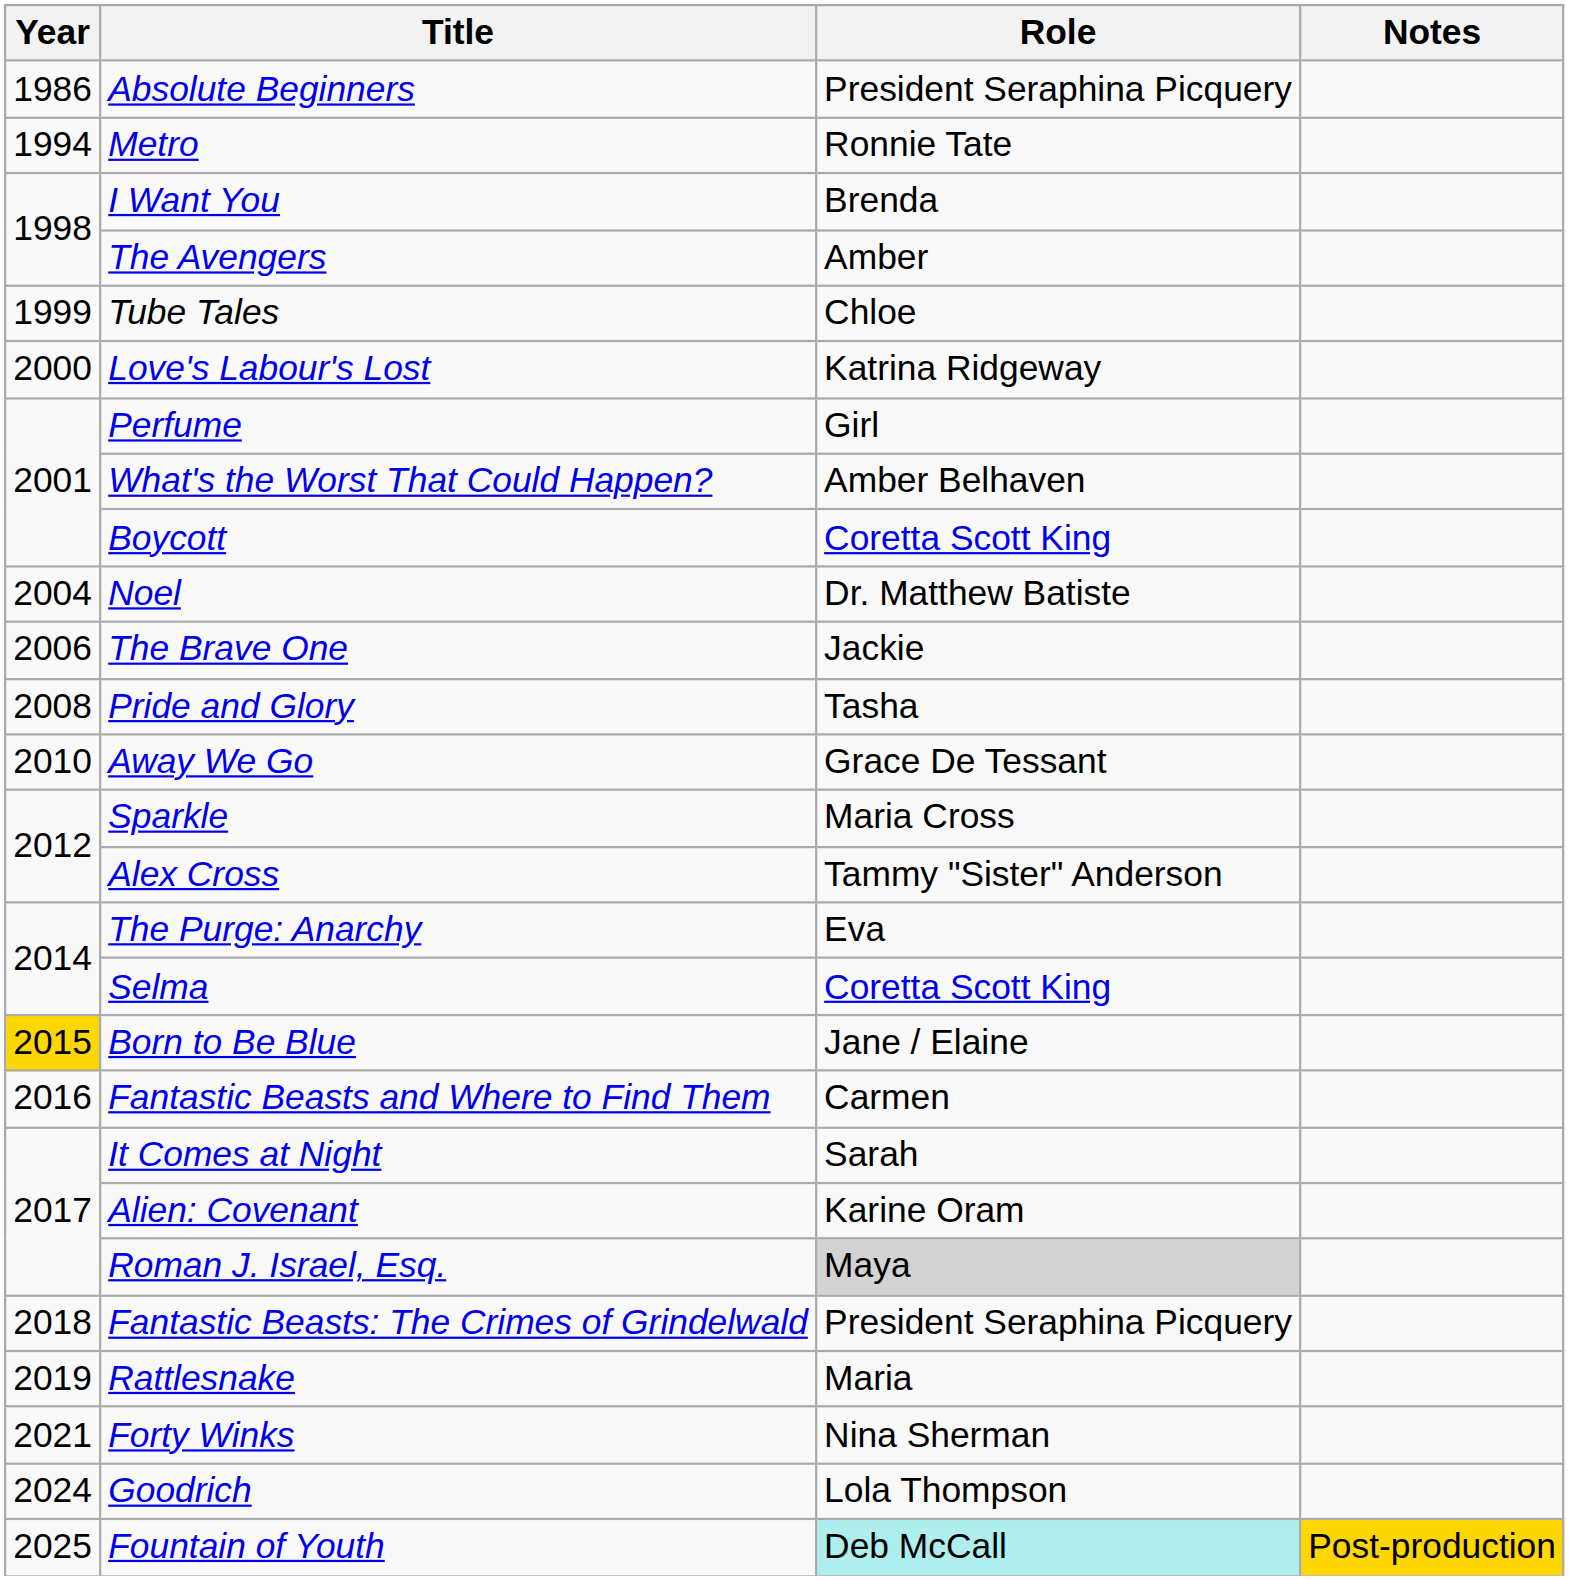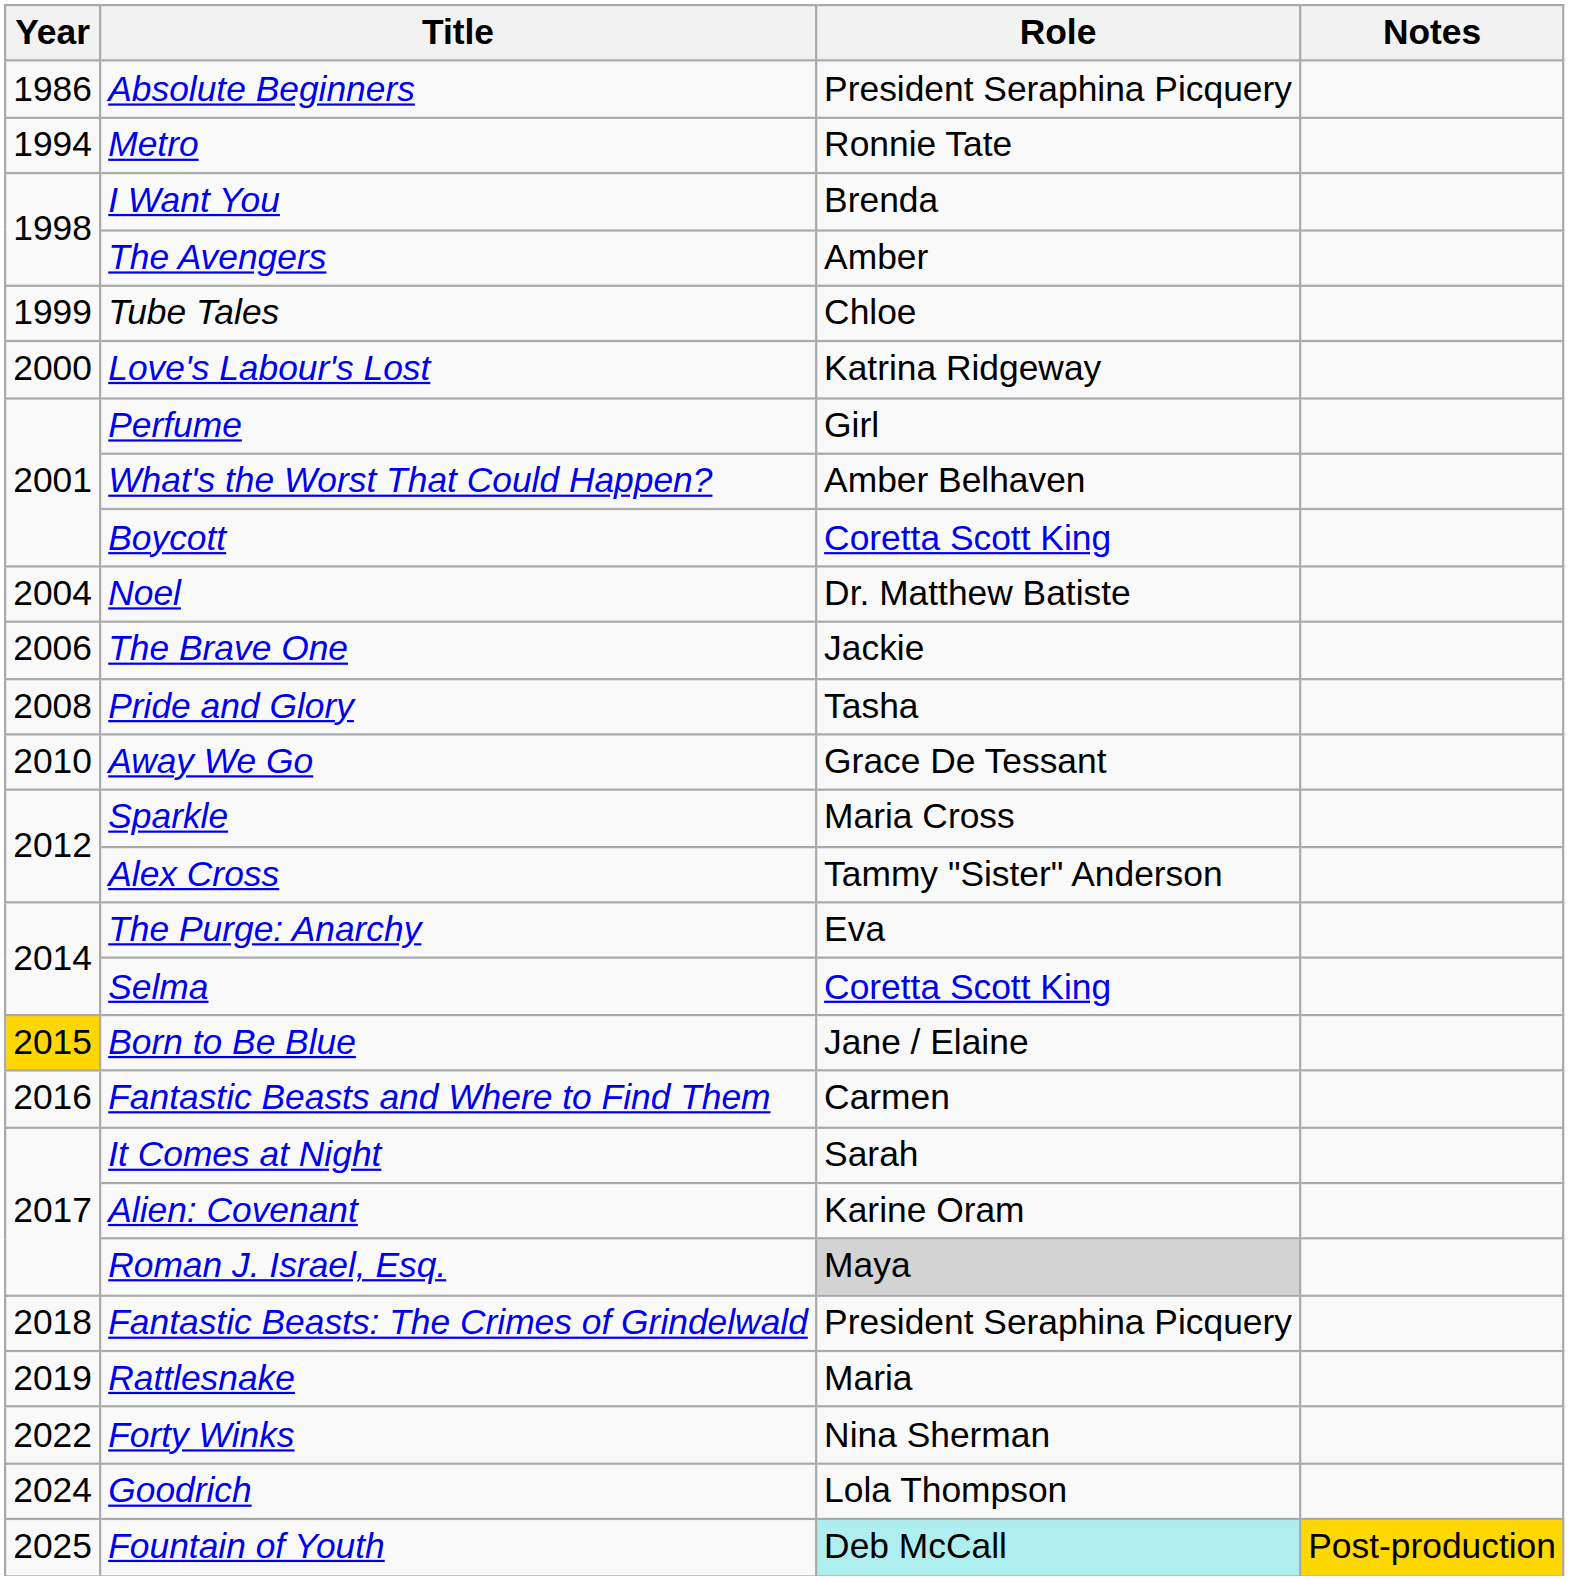Forty Winks | Year: 2021 -> 2022
